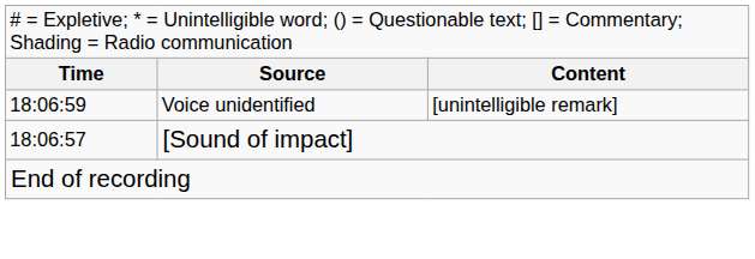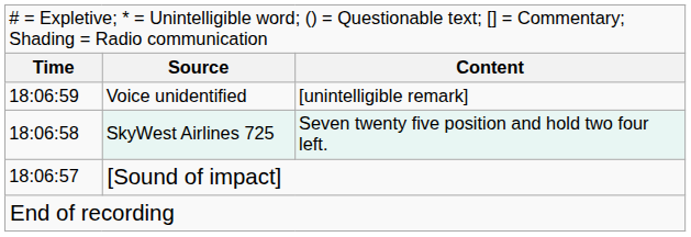+ row: 18:06:58 | SkyWest Airlines 725 | Seven twenty five position and hold two four left.
